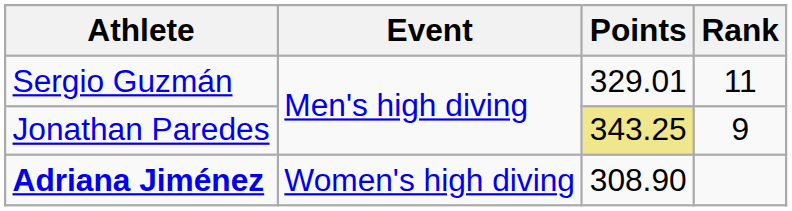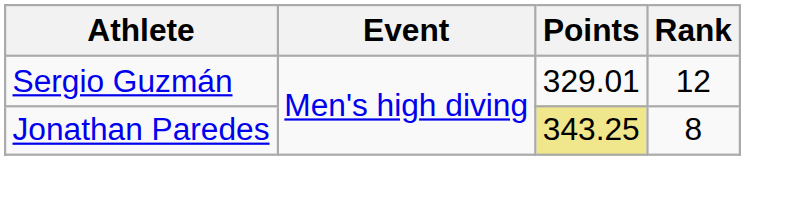Sergio Guzmán | Rank: 11 -> 12
Jonathan Paredes | Rank: 9 -> 8
- row: Adriana Jiménez | Women's high diving | 308.90
